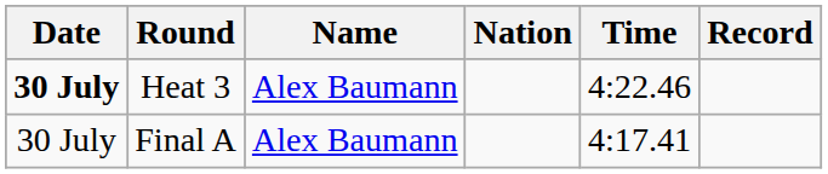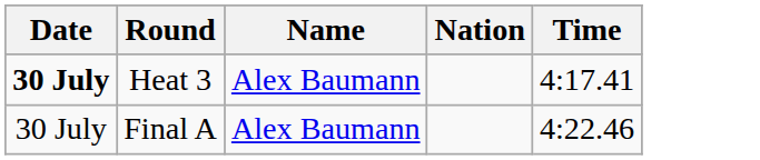- column: Record
Heat 3 | Time: 4:22.46 -> 4:17.41
Final A | Time: 4:17.41 -> 4:22.46
